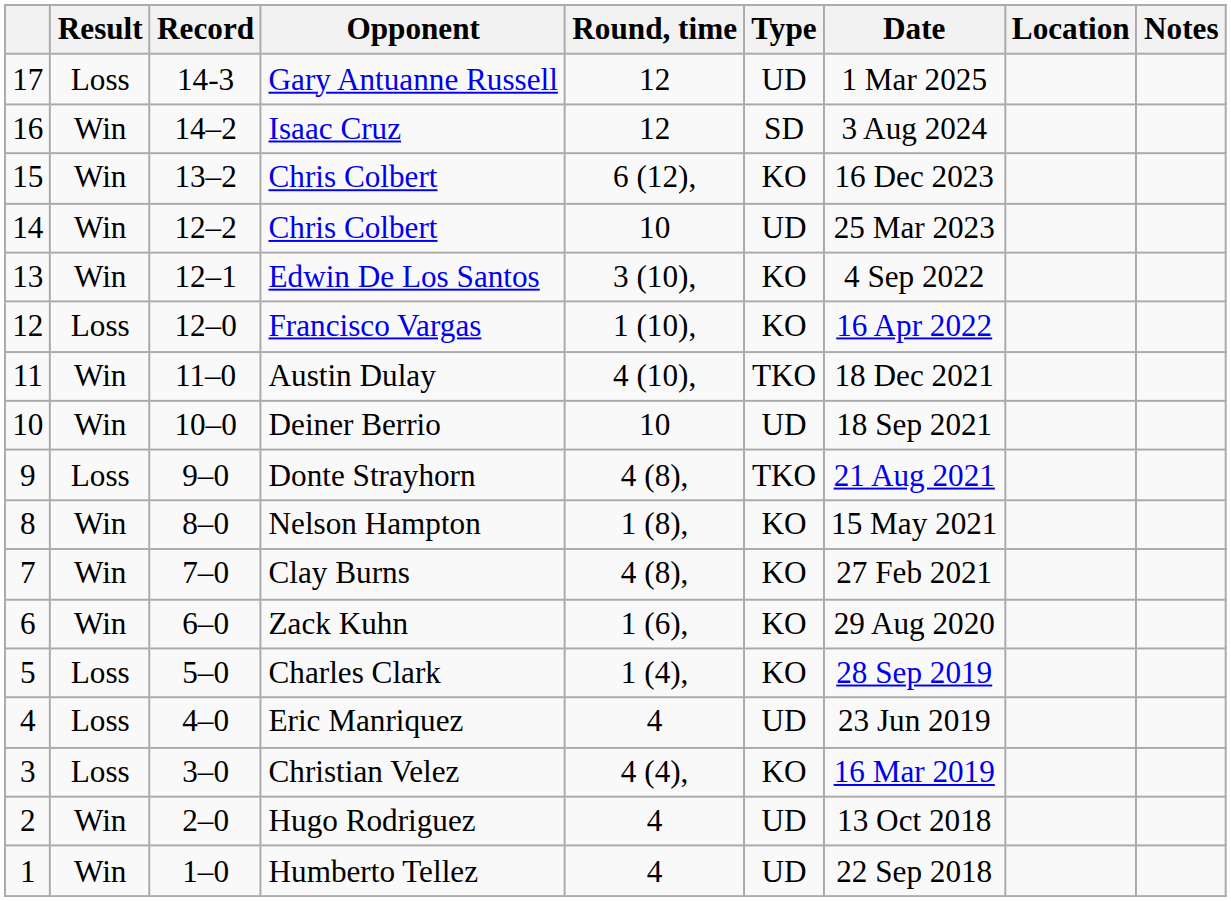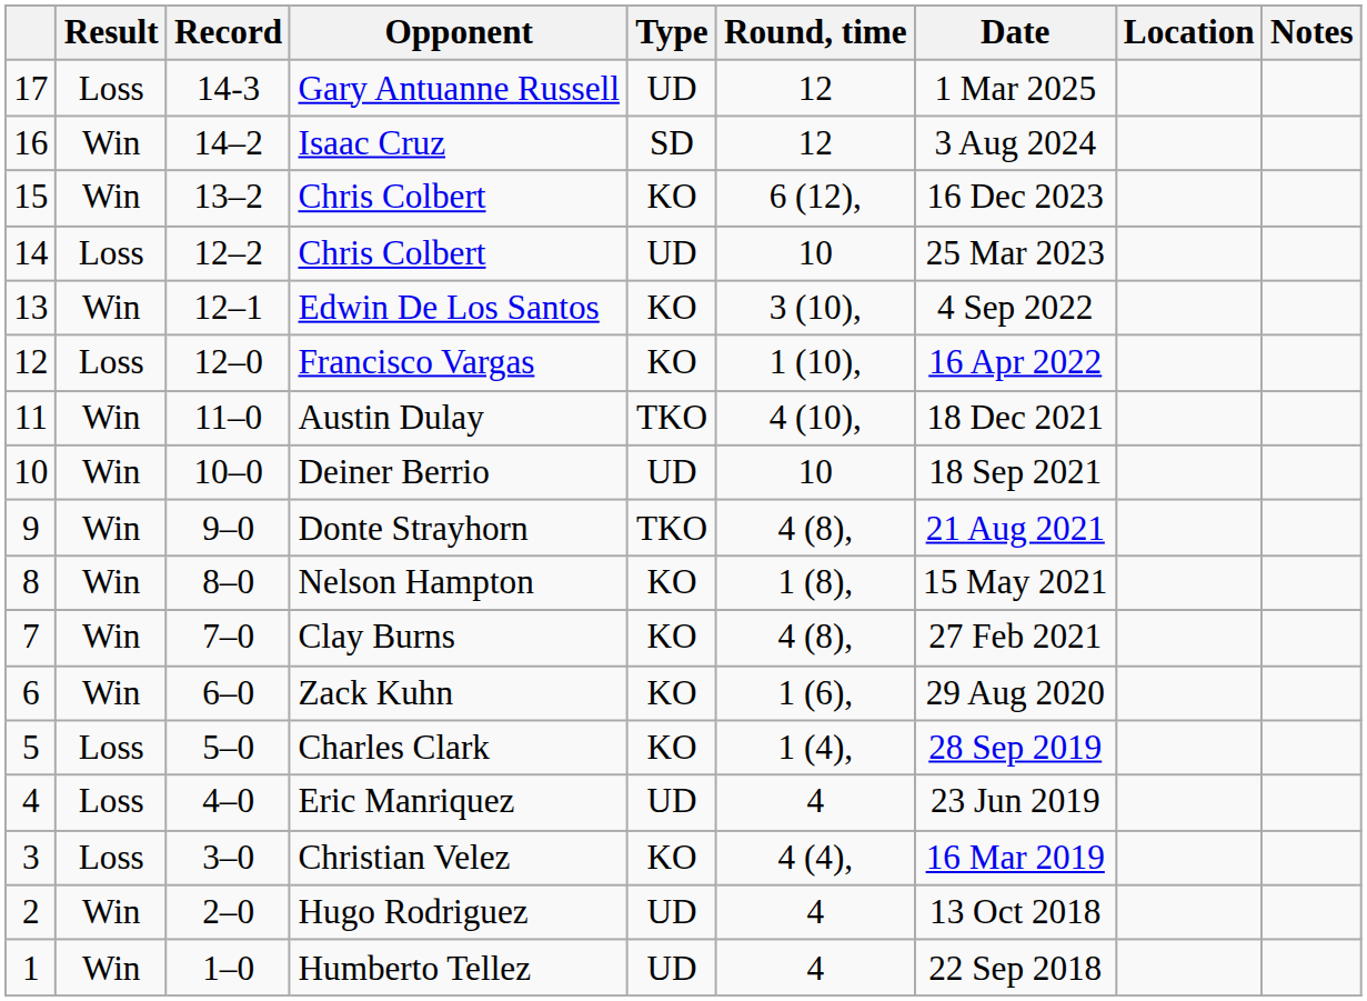columns swapped: Type <-> Round, time
14 / Chris Colbert | Result: Win -> Loss
Donte Strayhorn | Result: Loss -> Win
